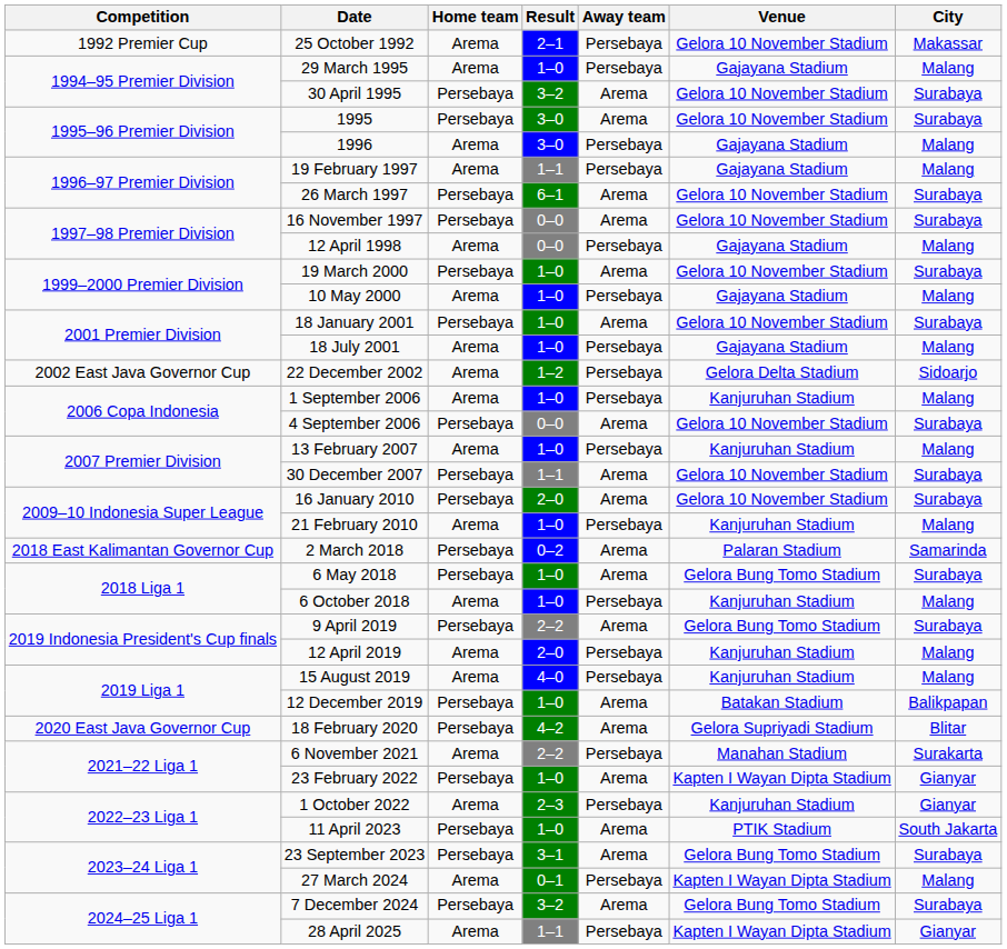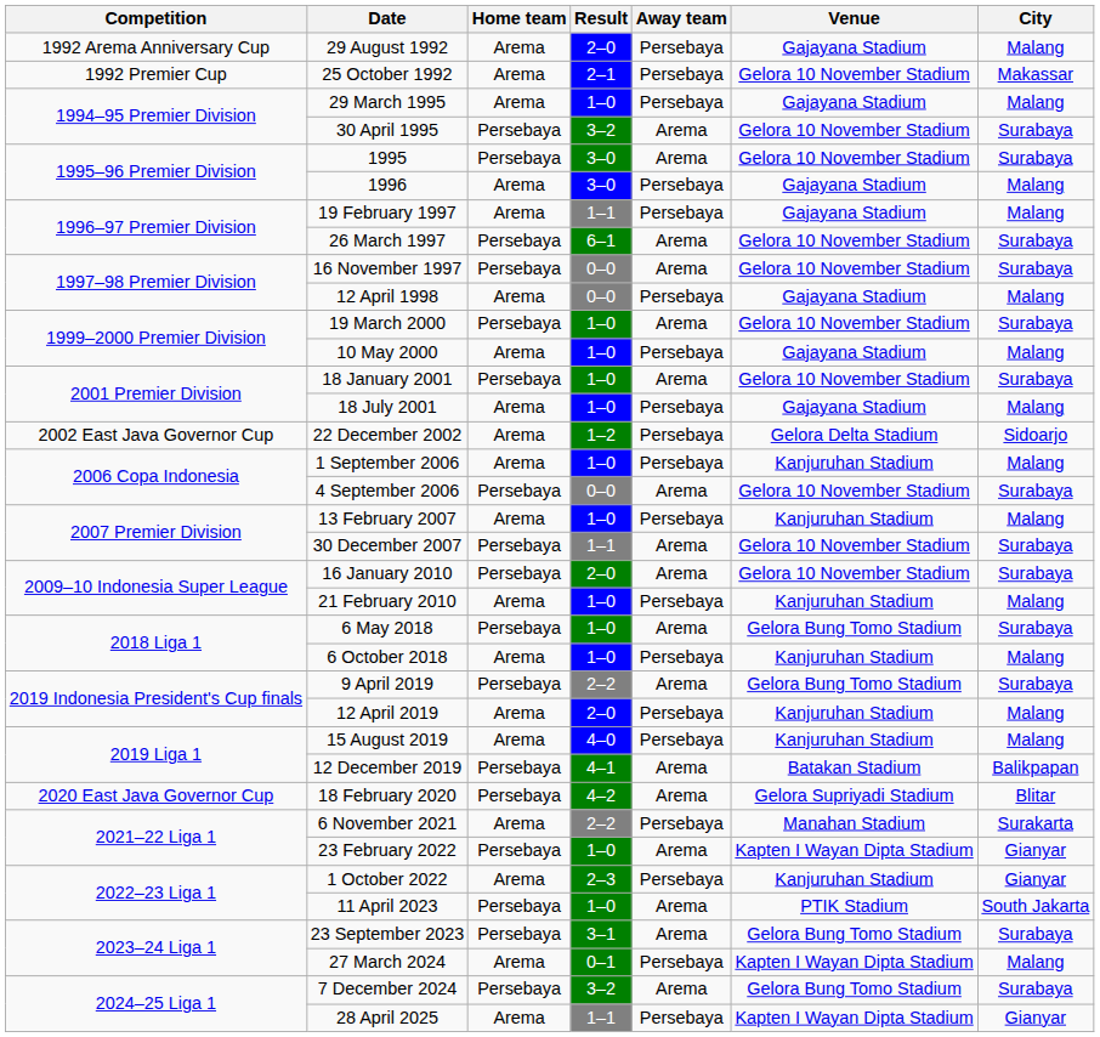+ row: 1992 Arema Anniversary Cup | 29 August 1992 | Arema | 2–0 | Persebaya | Gajayana Stadium | Malang
- row: 2018 East Kalimantan Governor Cup | 2 March 2018 | Persebaya | 0–2 | Arema | Palaran Stadium | Samarinda
12 December 2019 | Result: 1–0 -> 4–1
